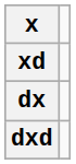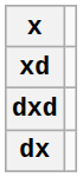rows swapped: dx <-> dxd
